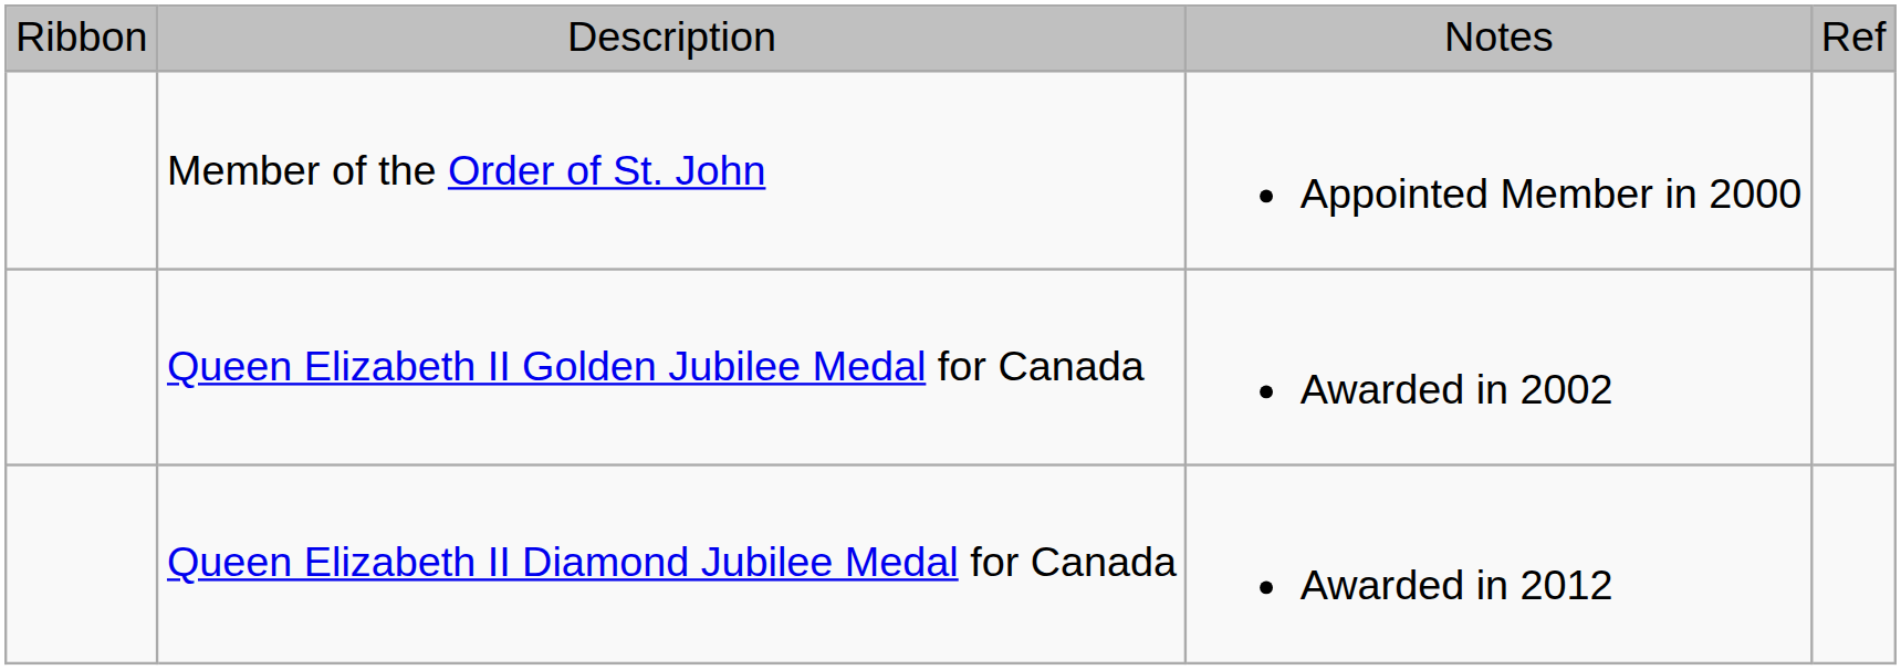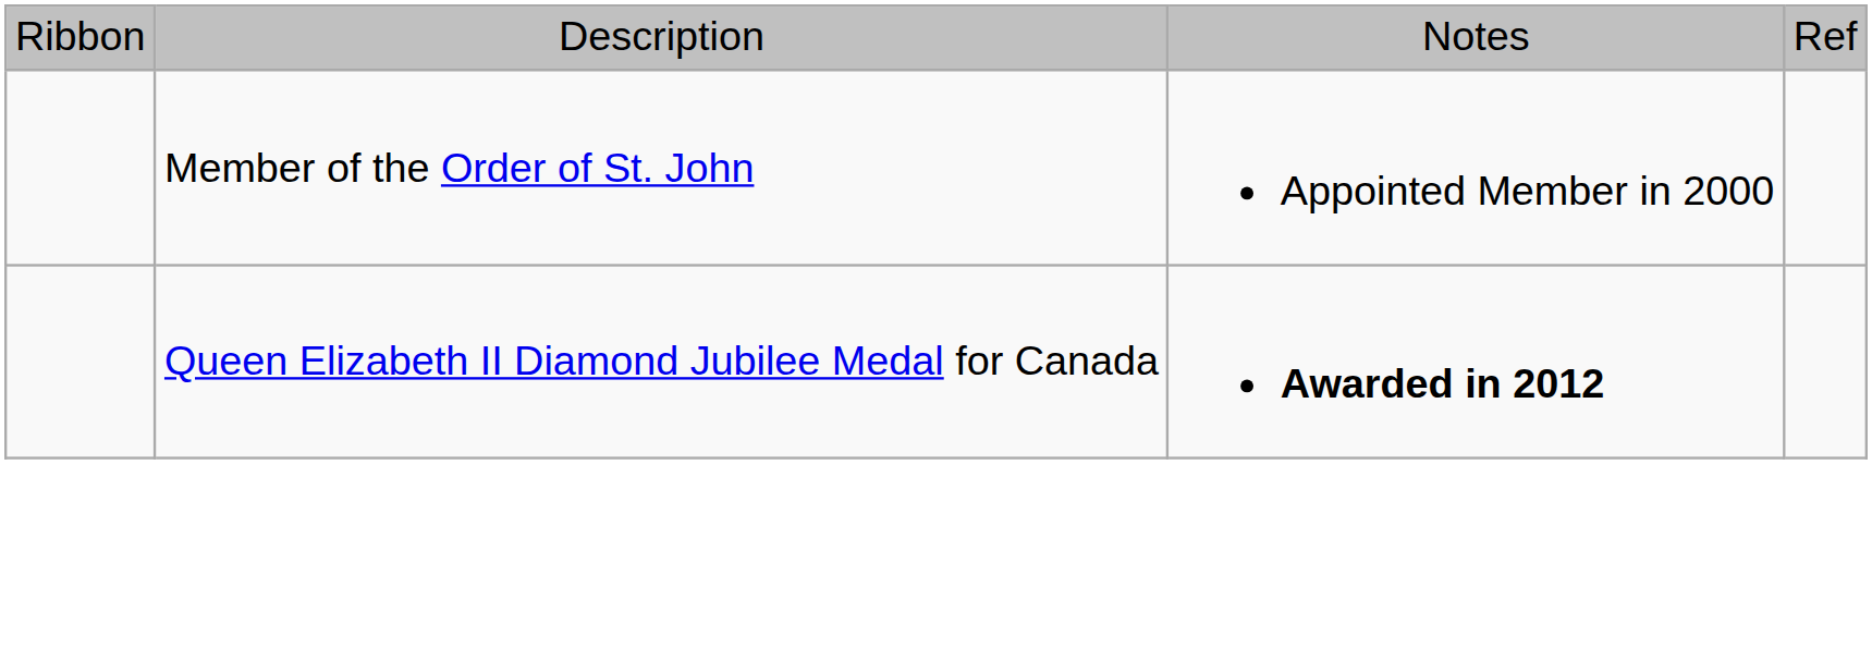- row: Queen Elizabeth II Golden Jubilee Medal for Canada | Awarded in 2002
Queen Elizabeth II Diamond Jubilee Medal for Canada | column 3: normal -> bold
